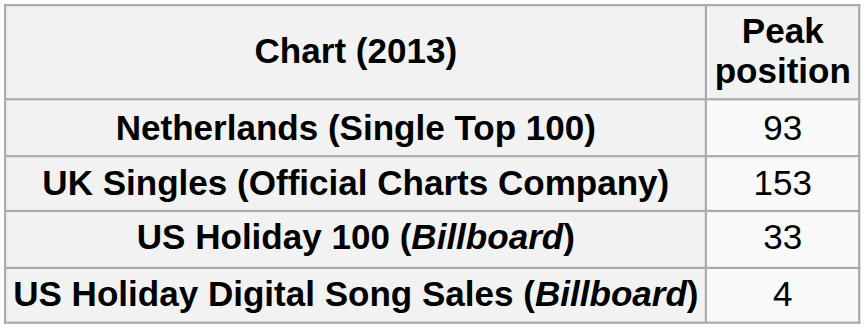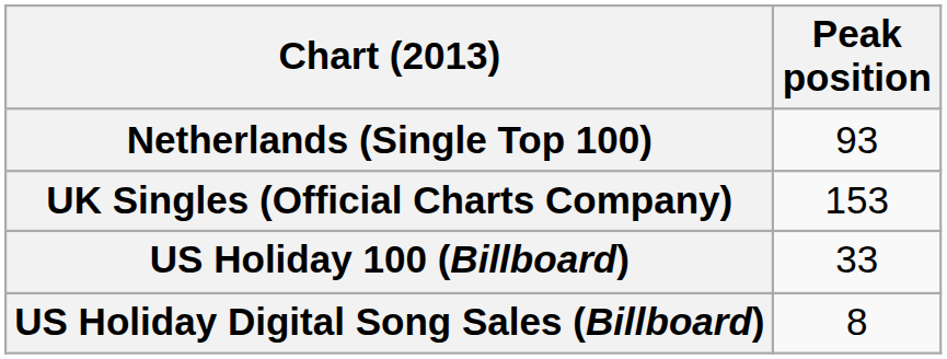US Holiday Digital Song Sales (Billboard) | Peak position: 4 -> 8
